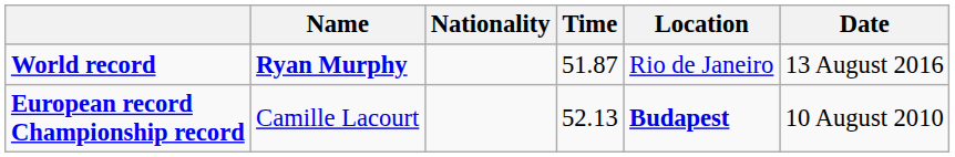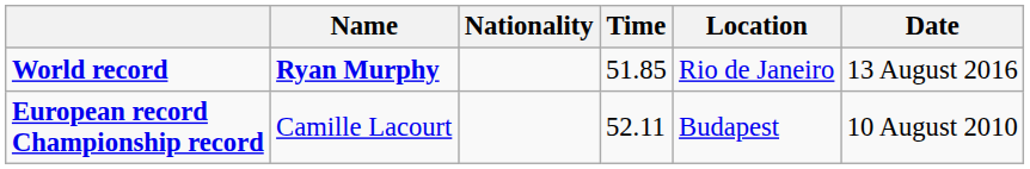World record | Time: 51.87 -> 51.85
European record Championship record | Time: 52.13 -> 52.11
European record Championship record | Location: bold -> normal
